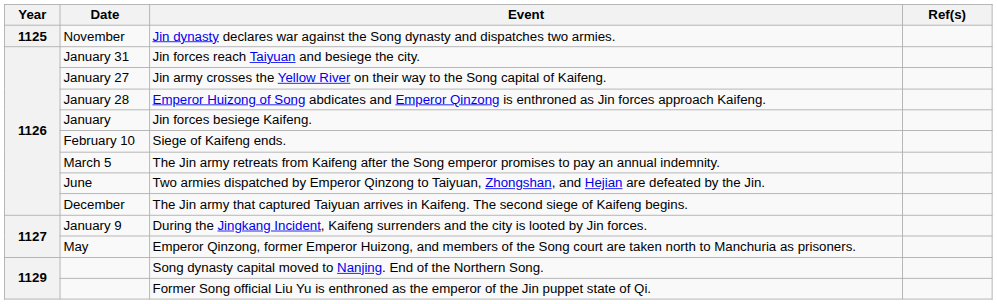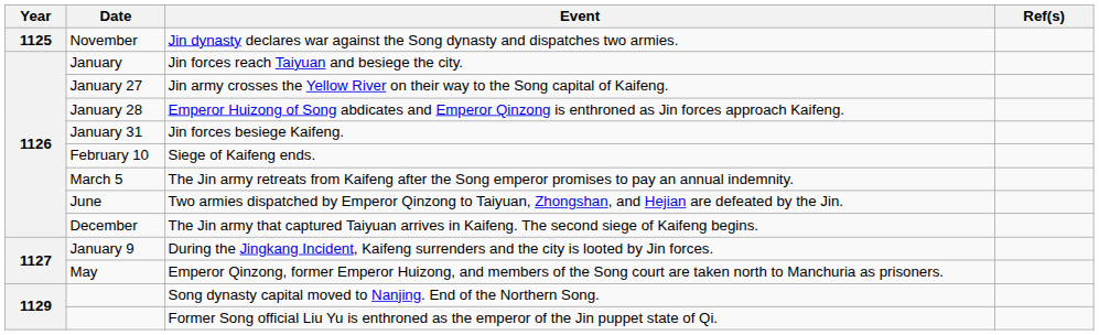Jin forces reach Taiyuan and besiege the city. | Date: January 31 -> January
Jin forces besiege Kaifeng. | Date: January -> January 31
